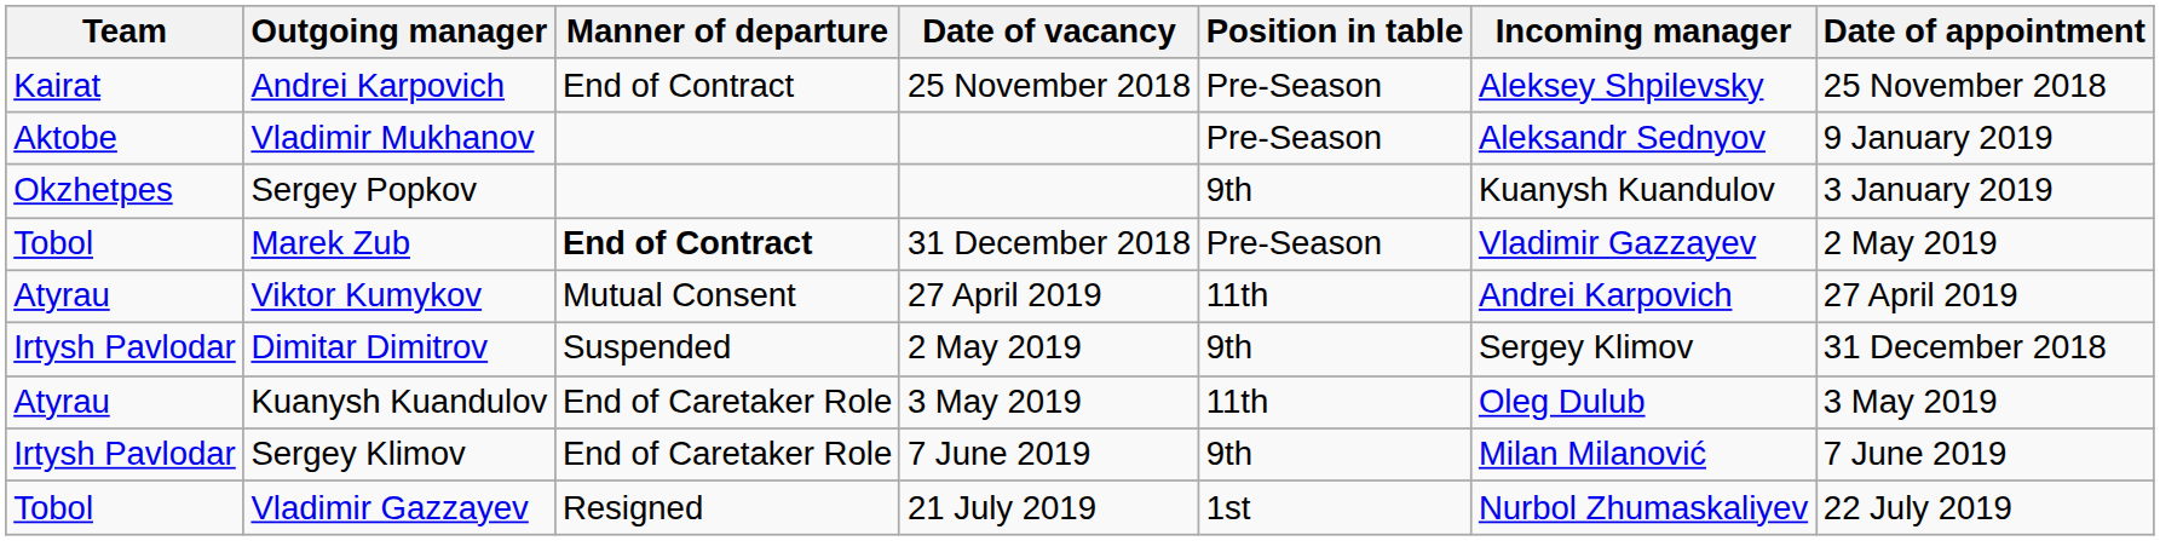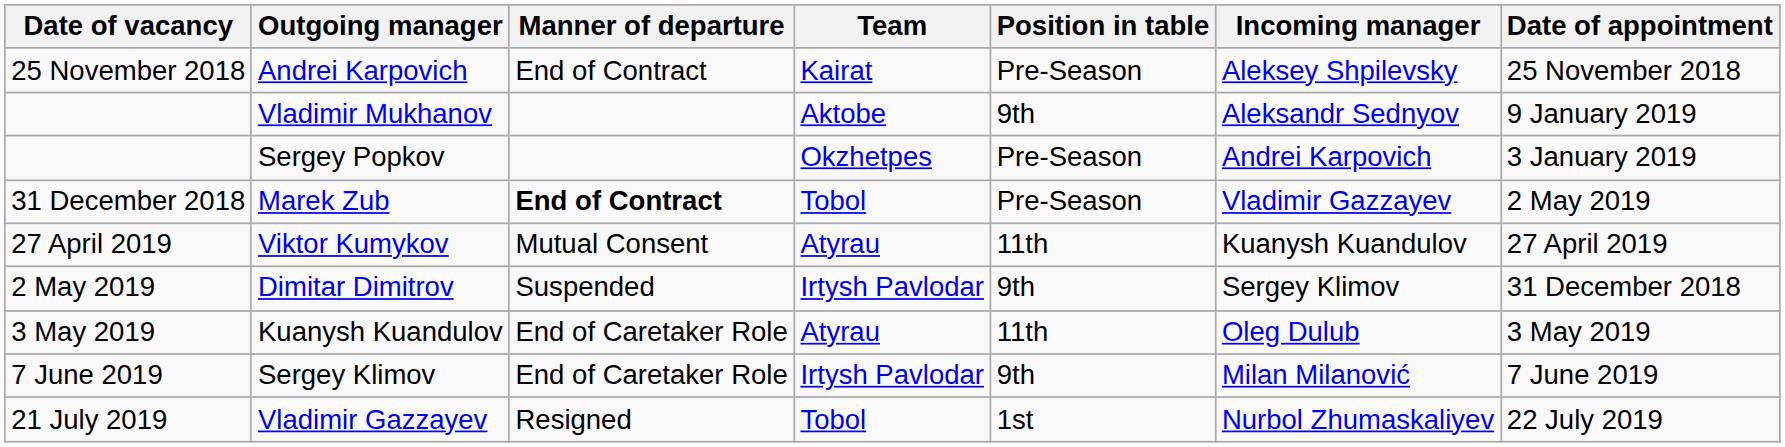columns swapped: Team <-> Date of vacancy
Vladimir Mukhanov | Position in table: Pre-Season -> 9th
Sergey Popkov | Position in table: 9th -> Pre-Season
Sergey Popkov | Incoming manager: Kuanysh Kuandulov -> Andrei Karpovich
Viktor Kumykov | Incoming manager: Andrei Karpovich -> Kuanysh Kuandulov
